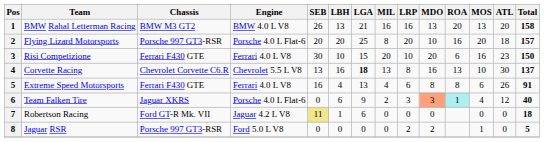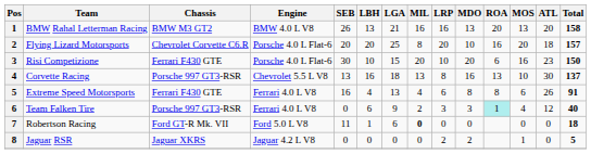Flying Lizard Motorsports | Chassis: Porsche 997 GT3-RSR -> Chevrolet Corvette C6.R
Risi Competizione | Engine: Ferrari 4.0 L V8 -> Porsche 4.0 L Flat-6
Corvette Racing | Chassis: Chevrolet Corvette C6.R -> Porsche 997 GT3-RSR
Corvette Racing | LGA: bold -> normal
Team Falken Tire | Chassis: Jaguar XKRS -> Porsche 997 GT3-RSR
Team Falken Tire | Engine: Porsche 4.0 L Flat-6 -> Ferrari 4.0 L V8
Team Falken Tire | MDO: lightsalmon background -> no background
Robertson Racing | Engine: Jaguar 4.2 L V8 -> Ford 5.0 L V8
Robertson Racing | SEB: khaki background -> no background
Robertson Racing | MIL: normal -> bold
Jaguar RSR | Chassis: Porsche 997 GT3-RSR -> Jaguar XKRS
Jaguar RSR | Engine: Ford 5.0 L V8 -> Jaguar 4.2 L V8
